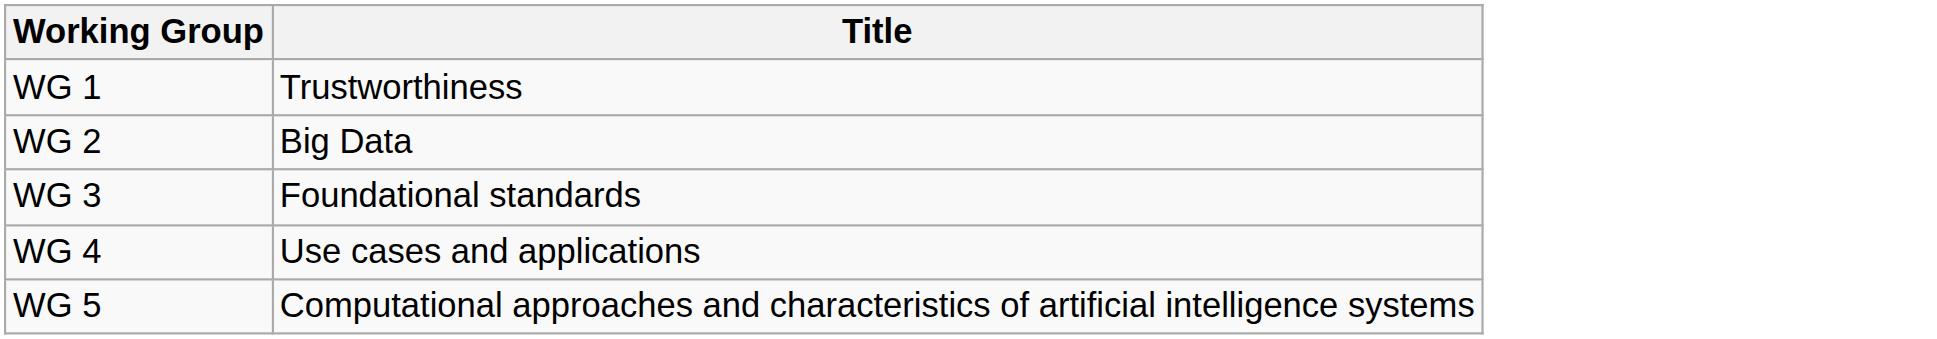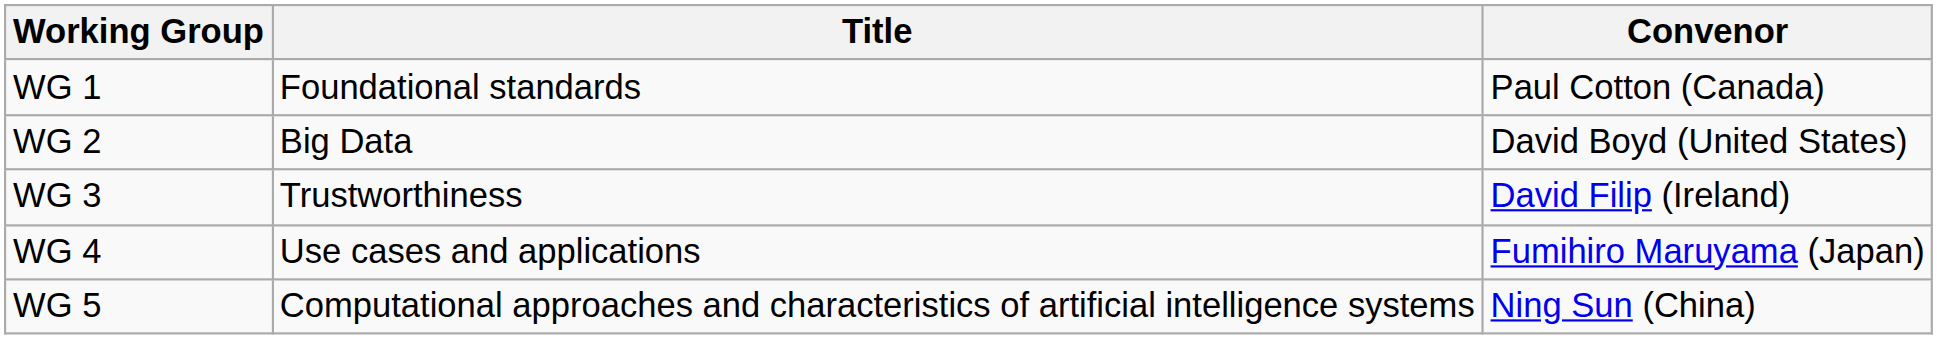+ column: Convenor | Paul Cotton (Canada) | David Boyd (United States) | David Filip (Ireland) | Fumihiro Maruyama (Japan) | Ning Sun (China)
WG 1 | Title: Trustworthiness -> Foundational standards
WG 3 | Title: Foundational standards -> Trustworthiness
